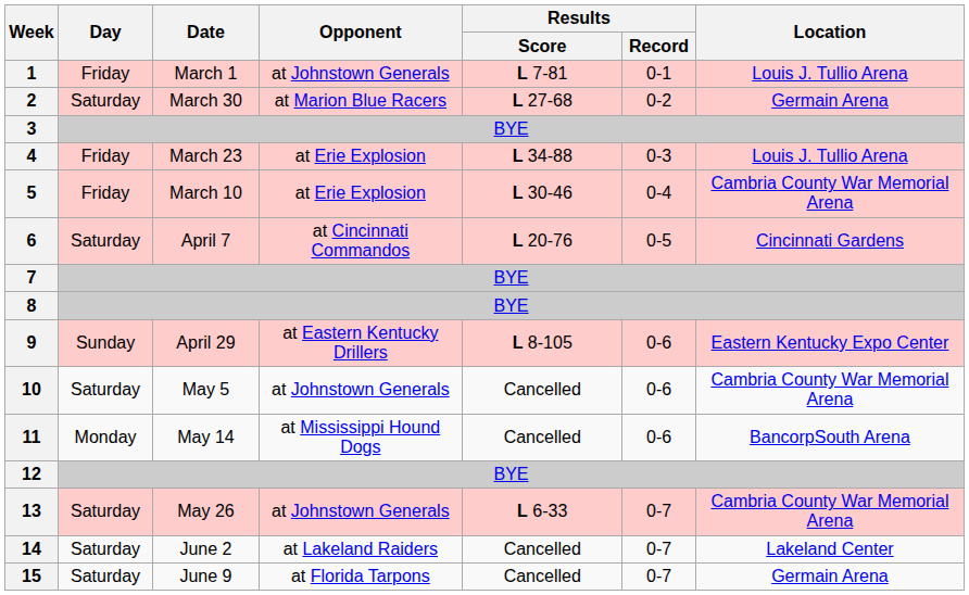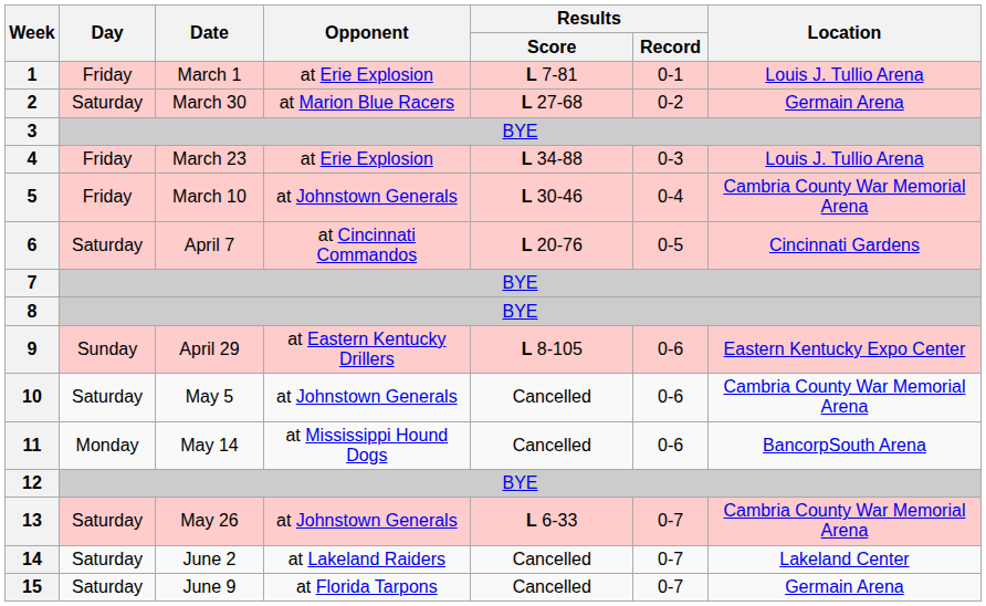1 | Opponent: at Johnstown Generals -> at Erie Explosion
5 | Opponent: at Erie Explosion -> at Johnstown Generals
